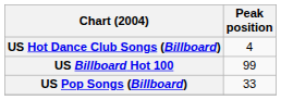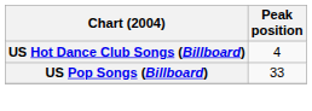- row: US Billboard Hot 100 | 99
